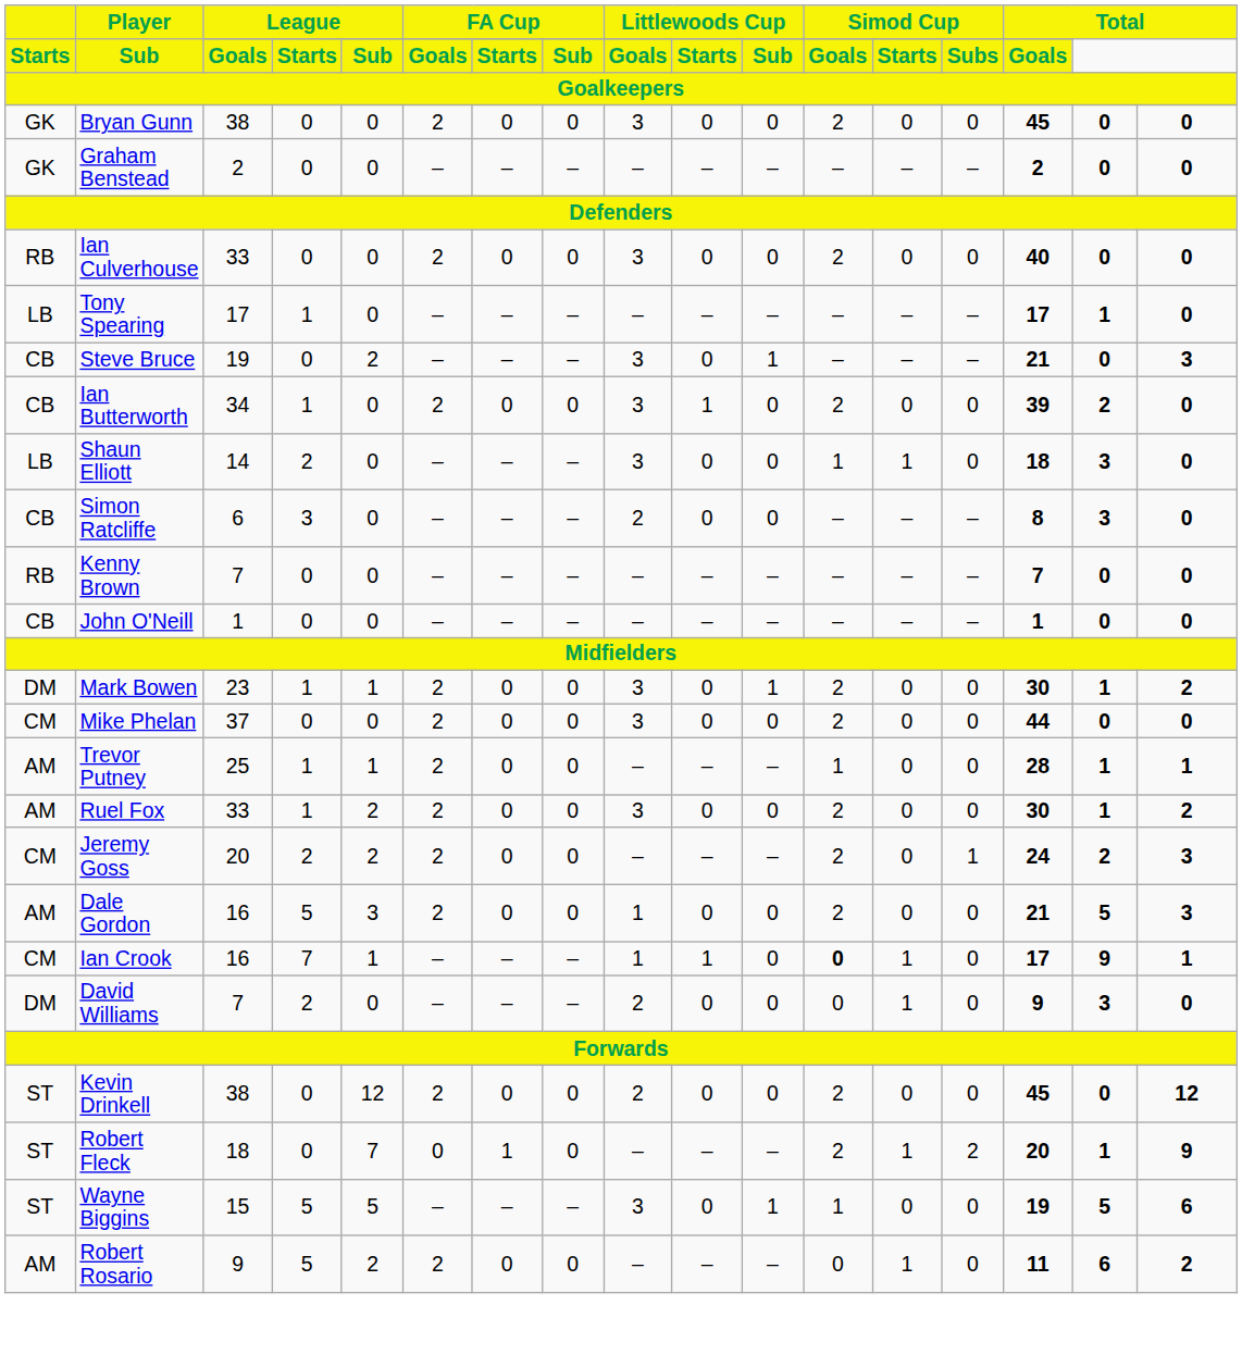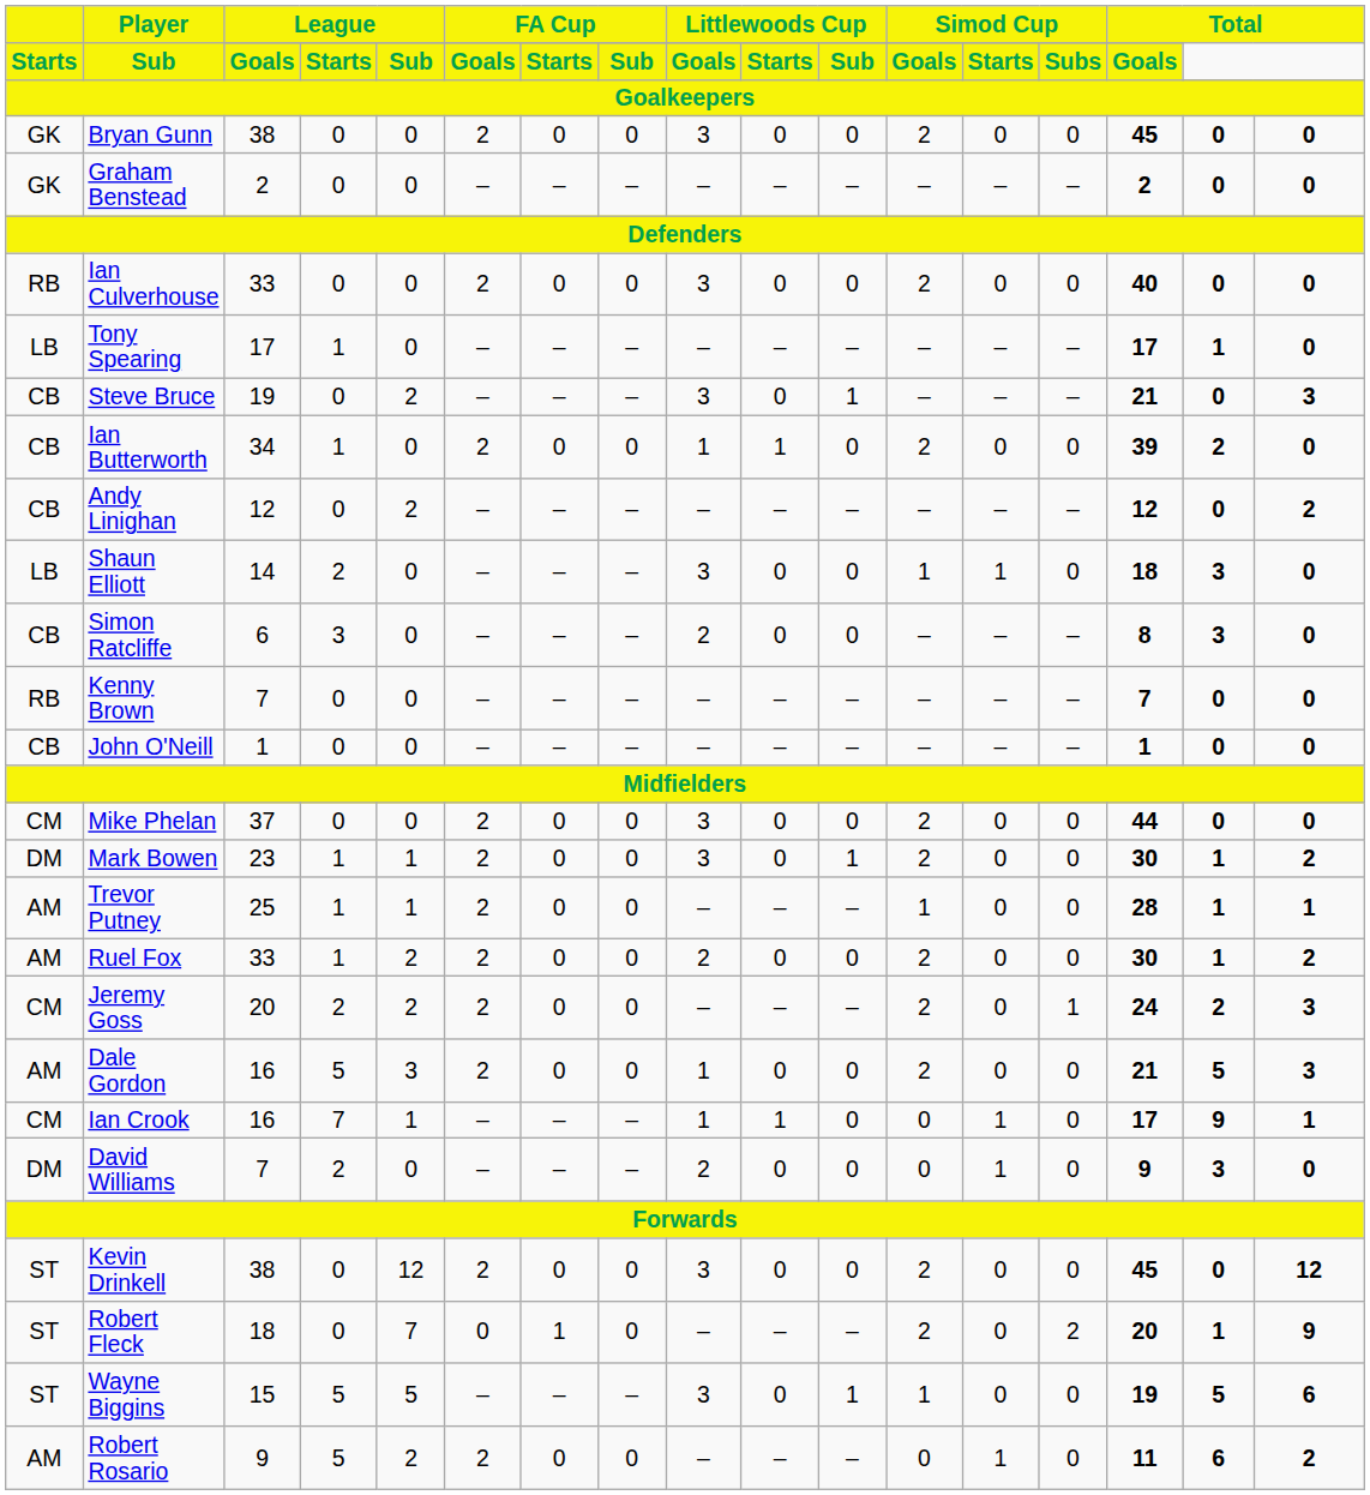Ian Butterworth | column 9: 3 -> 1
+ row: CB | Andy Linighan | 12 | 0 | 2 | – | – | – | – | – | – | – | – | – | 12 | 0 | 2
rows swapped: Mike Phelan <-> Mark Bowen
Ruel Fox | column 9: 3 -> 2
Ian Crook | column 12: bold -> normal
Kevin Drinkell | column 9: 2 -> 3
Robert Fleck | column 13: 1 -> 0
